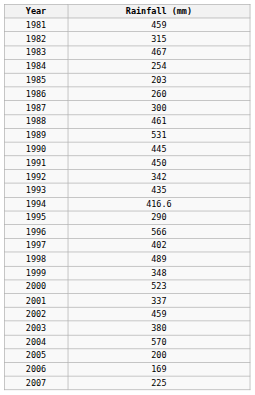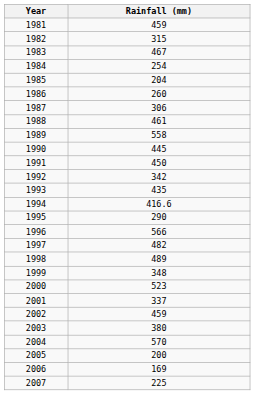1985 | Rainfall (mm): 203 -> 204
1987 | Rainfall (mm): 300 -> 306
1989 | Rainfall (mm): 531 -> 558
1997 | Rainfall (mm): 402 -> 482
